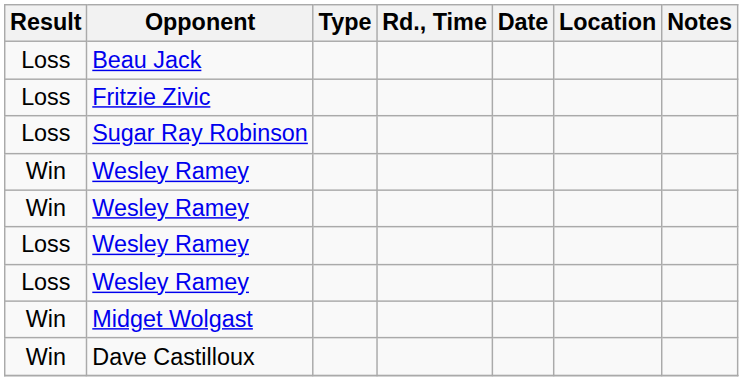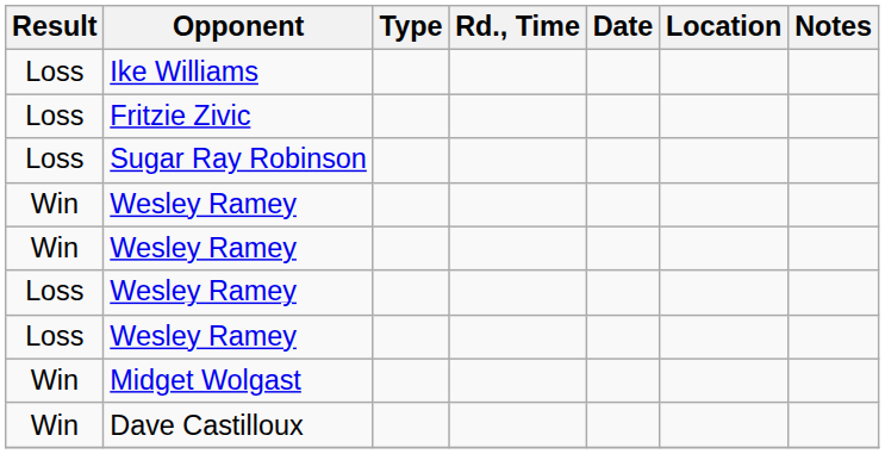+ row: Loss | Ike Williams
- row: Loss | Beau Jack
